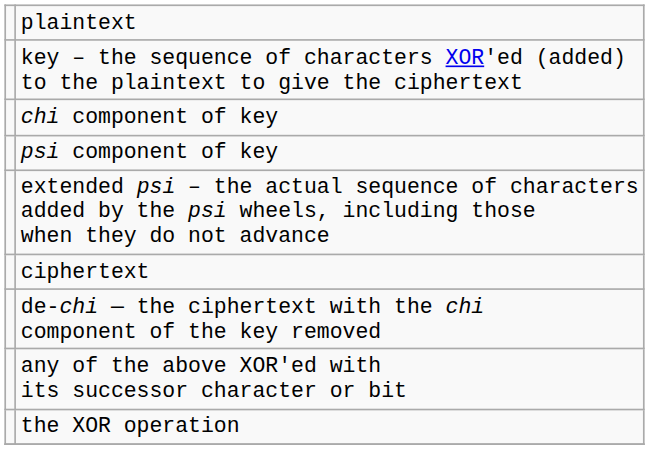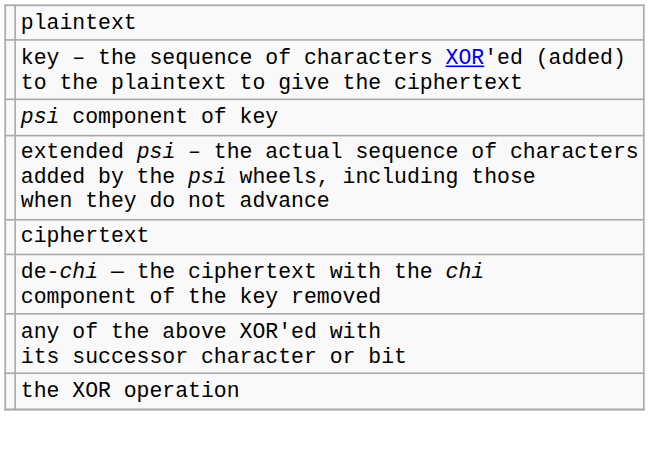- row: chi component of key
